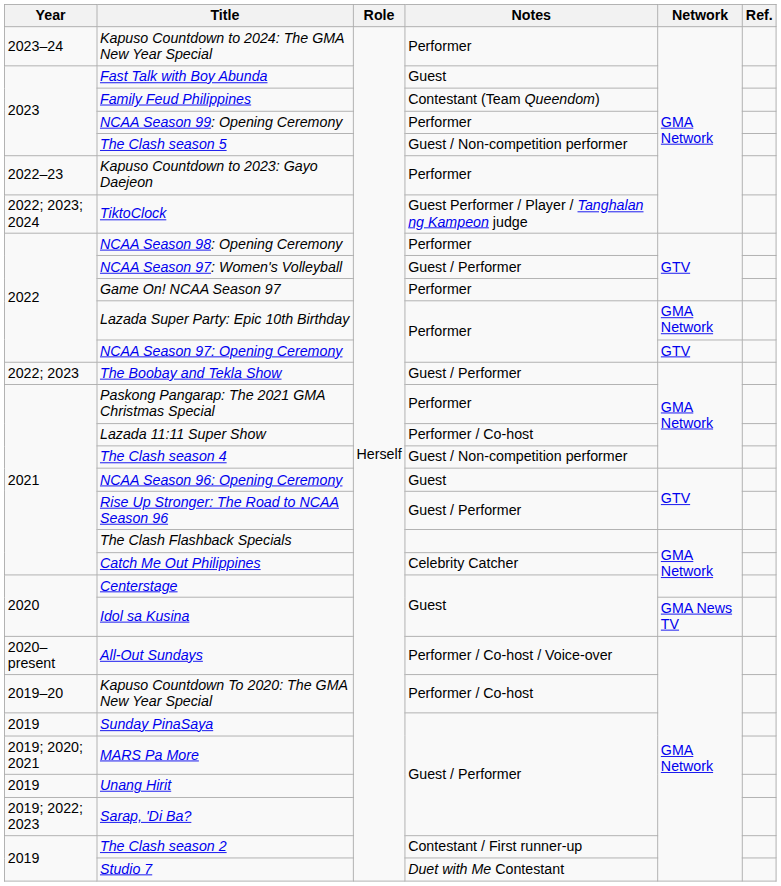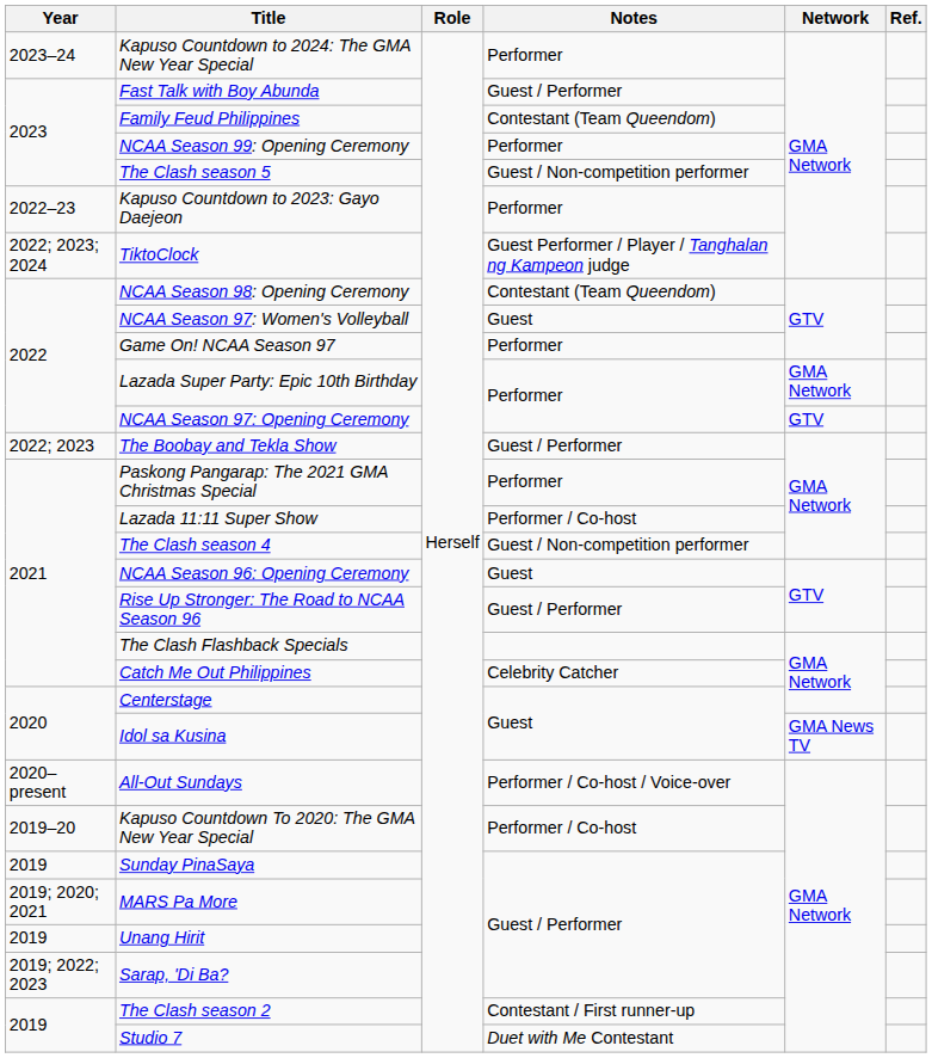Fast Talk with Boy Abunda | Notes: Guest -> Guest / Performer
NCAA Season 98: Opening Ceremony | Notes: Performer -> Contestant (Team Queendom)
NCAA Season 97: Women's Volleyball | Notes: Guest / Performer -> Guest
